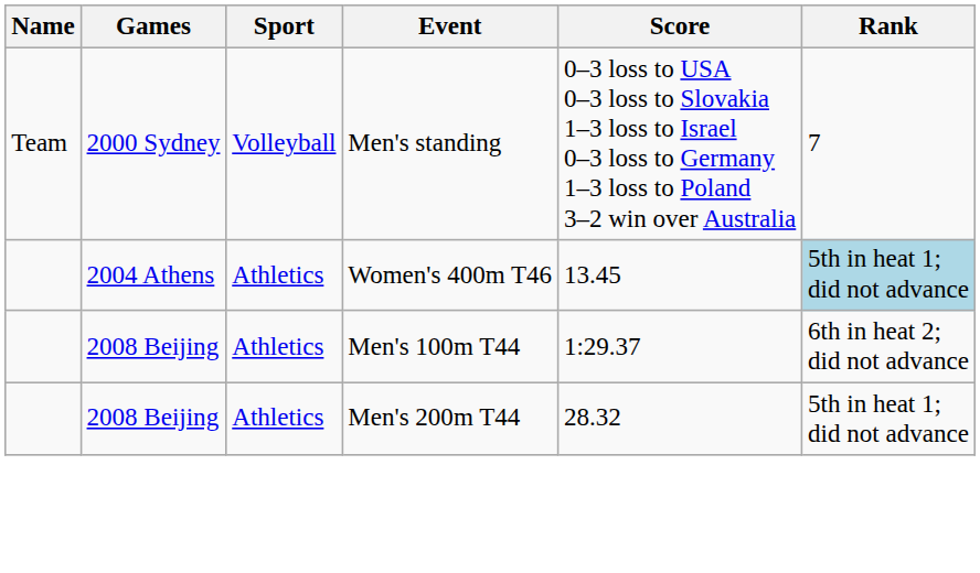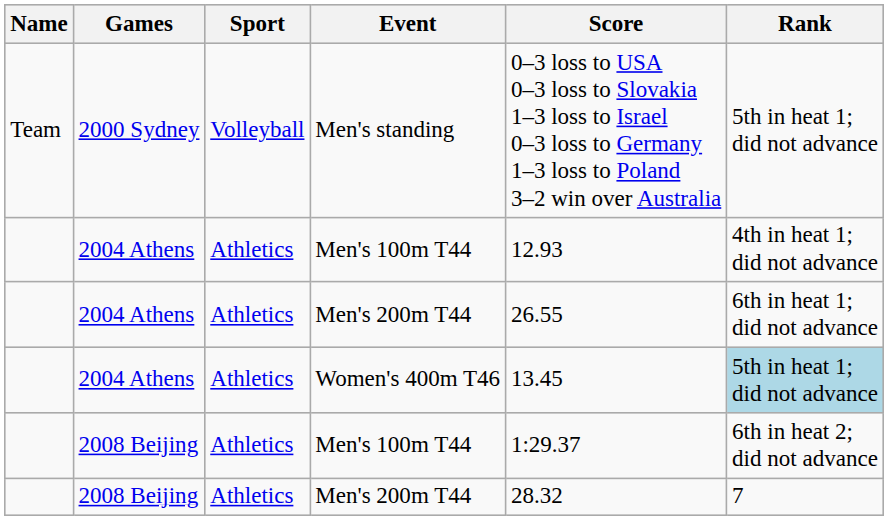Men's standing | Rank: 7 -> 5th in heat 1; did not advance
+ row: 2004 Athens | Athletics | Men's 100m T44 | 12.93 | 4th in heat 1; did not advance
+ row: 2004 Athens | Athletics | Men's 200m T44 | 26.55 | 6th in heat 1; did not advance
2008 Beijing / Men's 200m T44 | Rank: 5th in heat 1; did not advance -> 7
